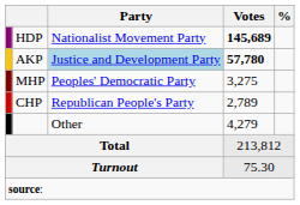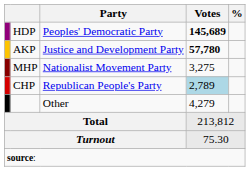HDP | Party: Nationalist Movement Party -> Peoples' Democratic Party
AKP | Party: lightblue background -> no background
MHP | Party: Peoples' Democratic Party -> Nationalist Movement Party
CHP | Votes: no background -> lightblue background
